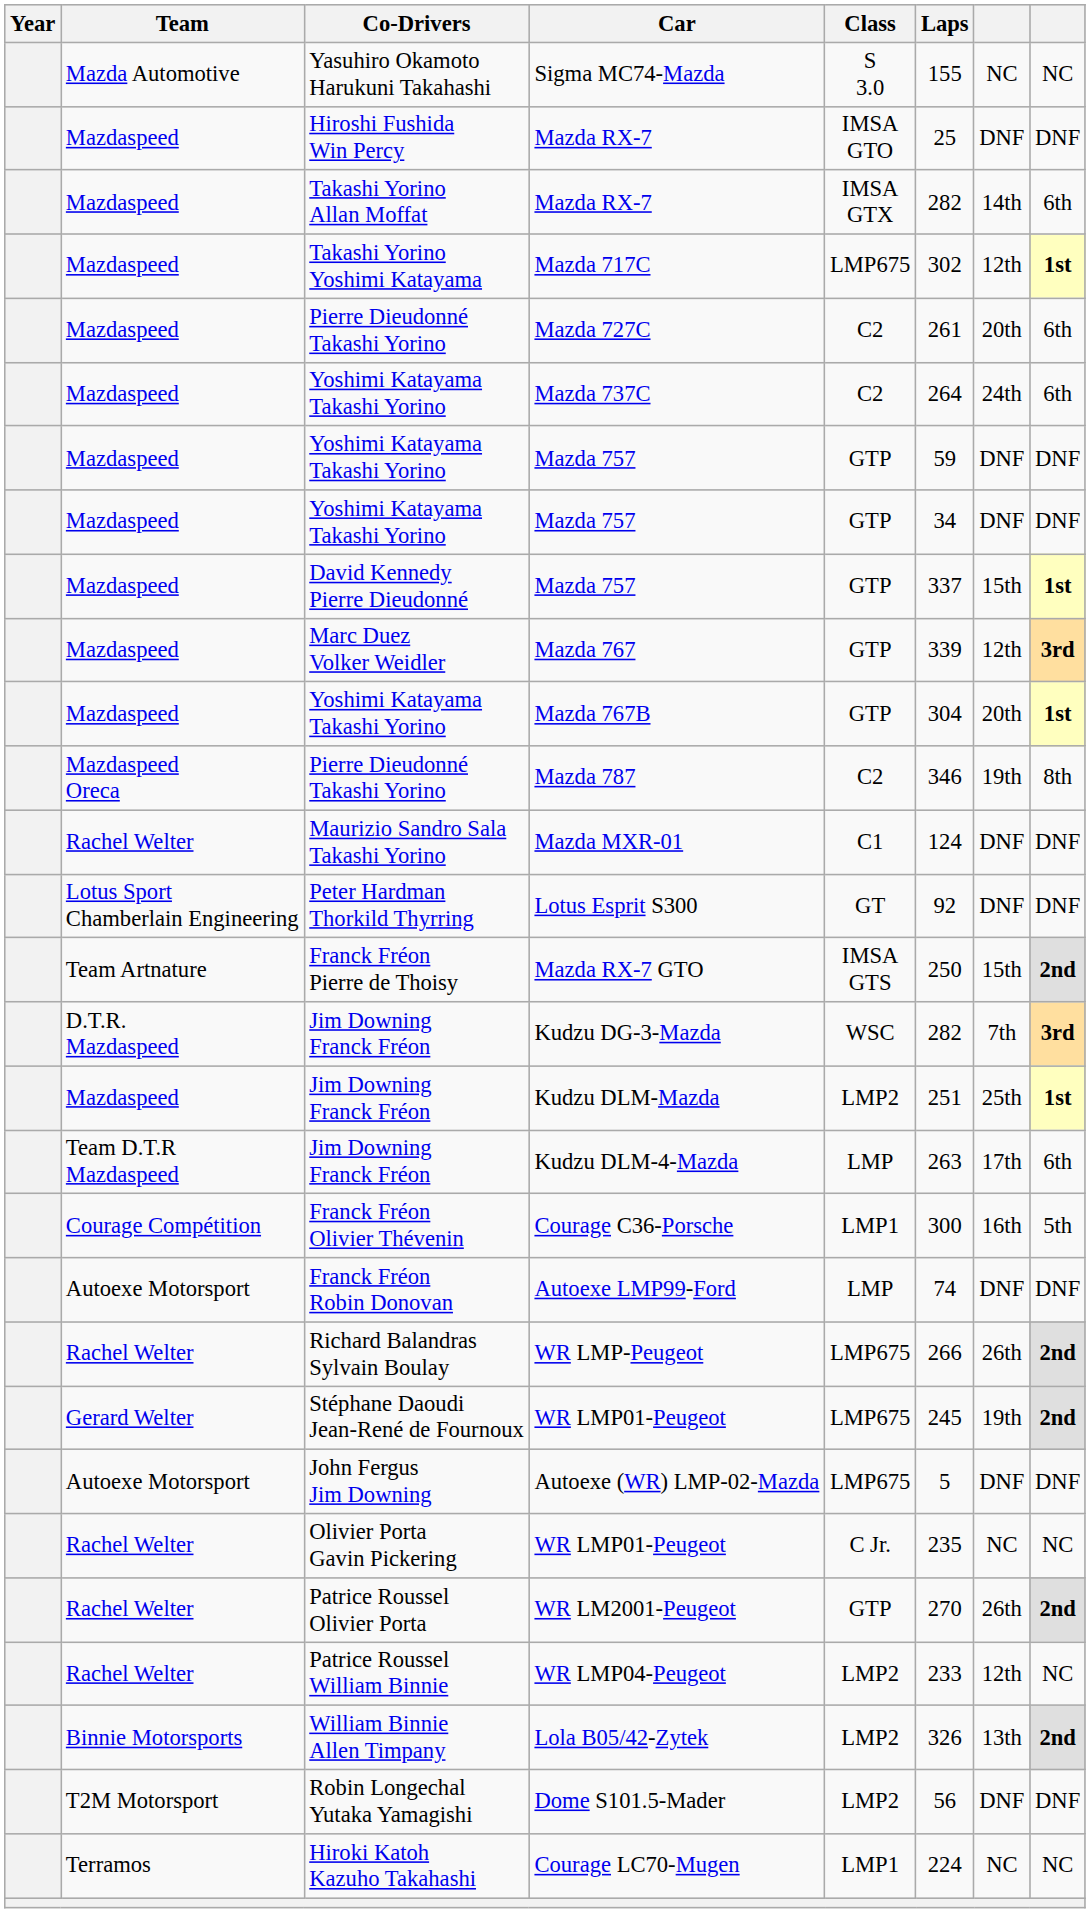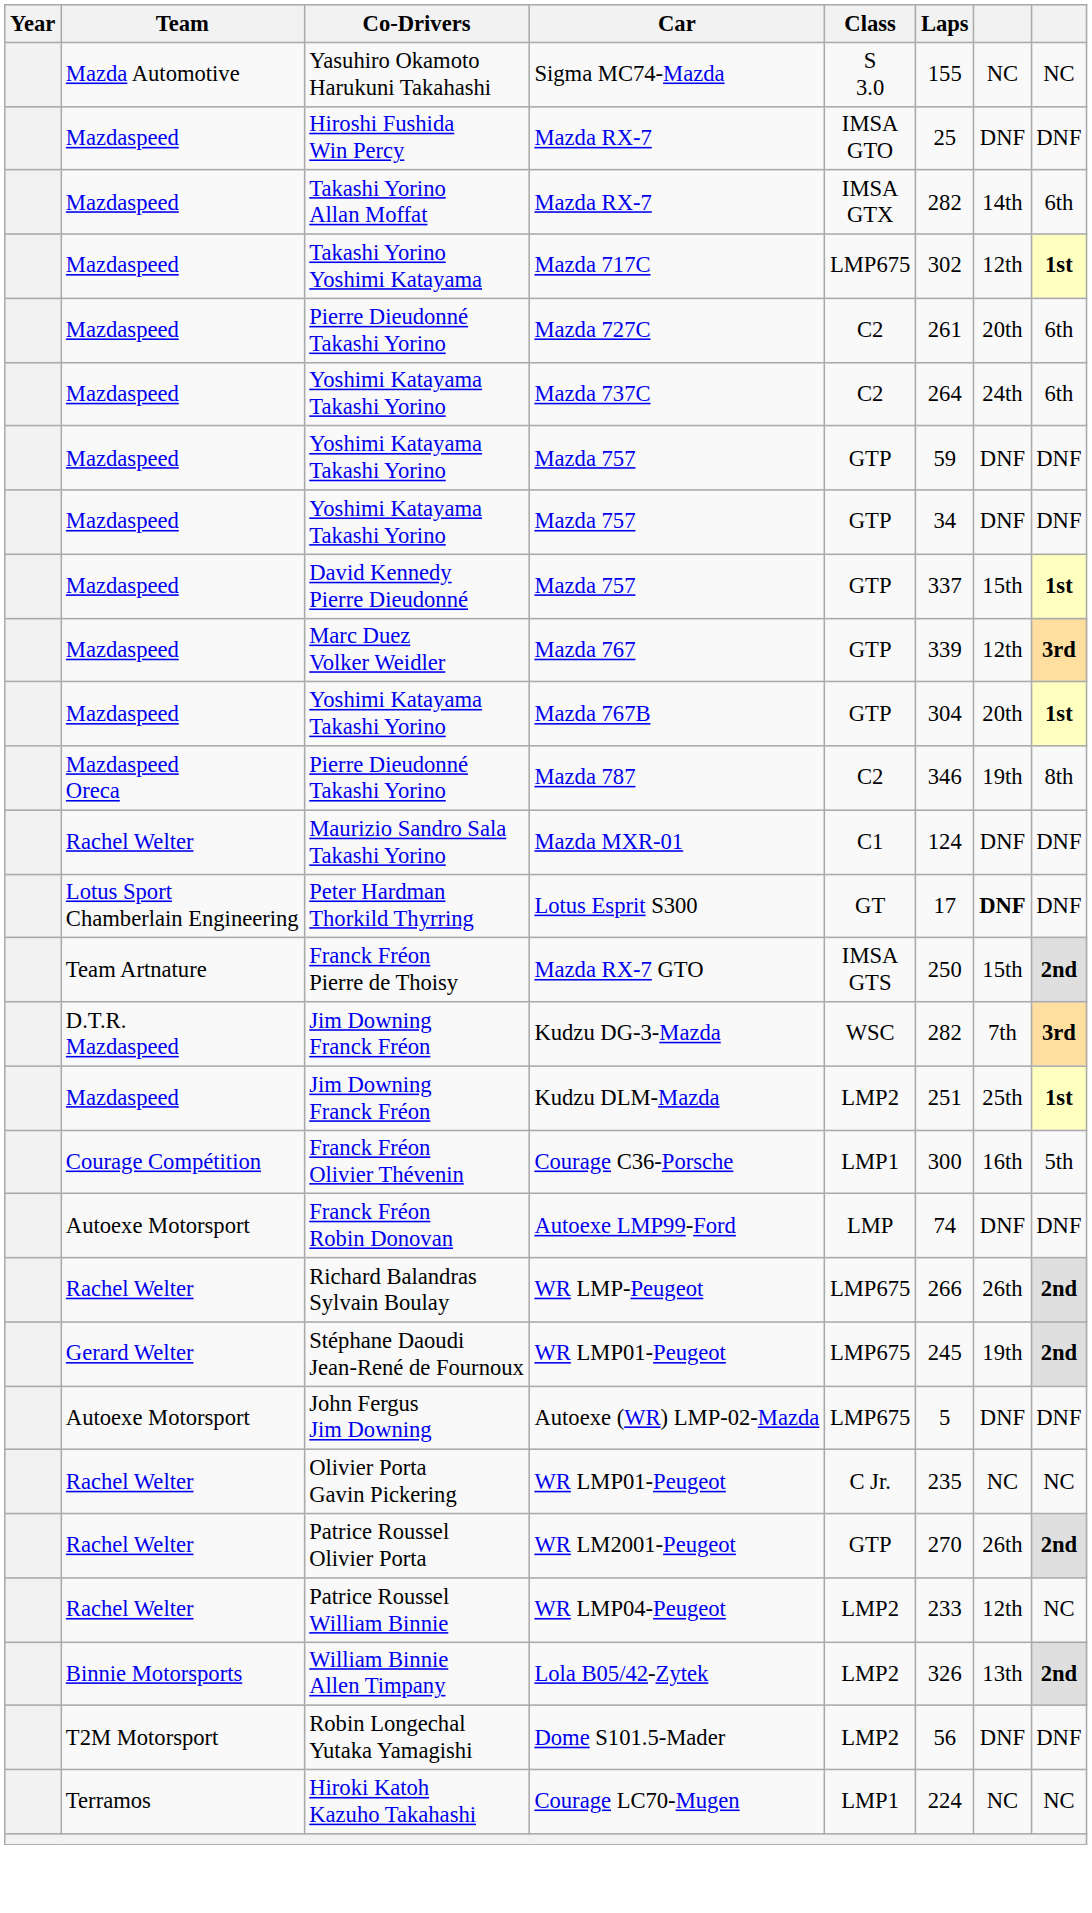Lotus Esprit S300 | Laps: 92 -> 17
Lotus Esprit S300 | column 7: normal -> bold
- row: Team D.T.R Mazdaspeed | Jim Downing Franck Fréon | Kudzu DLM-4-Mazda | LMP | 263 | 17th | 6th
